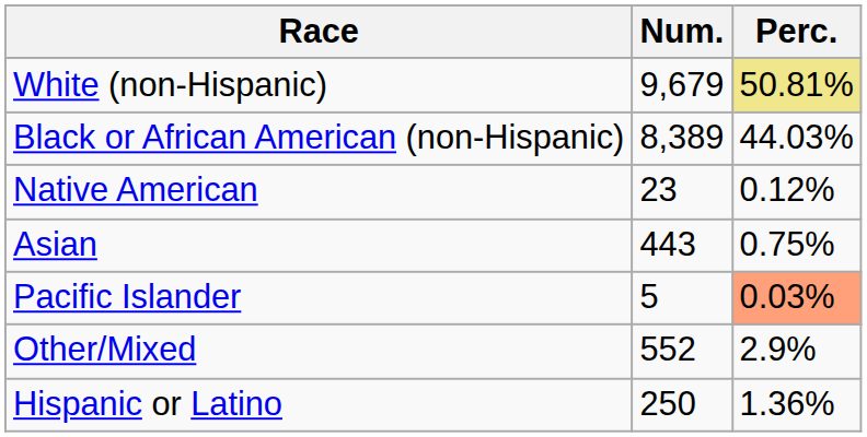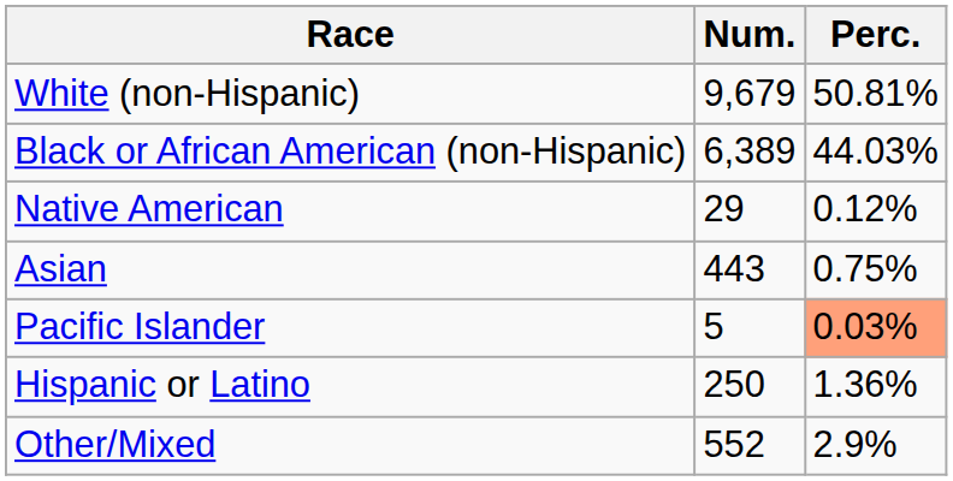White (non-Hispanic) | Perc.: khaki background -> no background
Black or African American (non-Hispanic) | Num.: 8,389 -> 6,389
Native American | Num.: 23 -> 29
rows swapped: Other/Mixed <-> Hispanic or Latino
